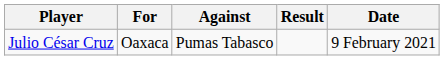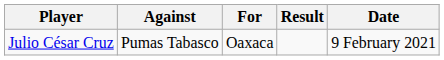columns swapped: For <-> Against
